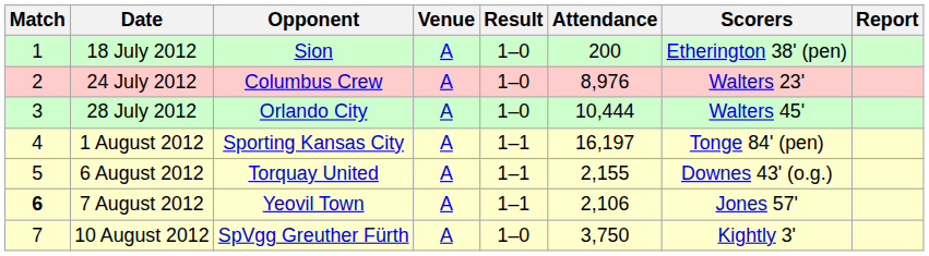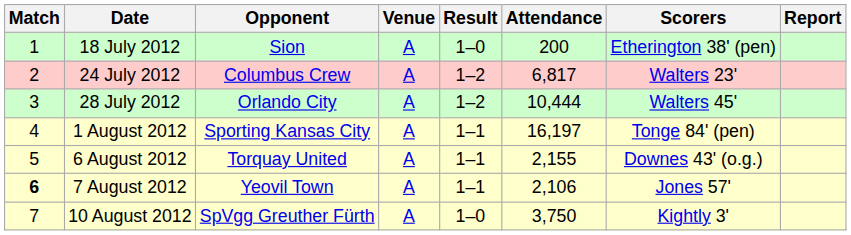24 July 2012 | Result: 1–0 -> 1–2
24 July 2012 | Attendance: 8,976 -> 6,817
28 July 2012 | Result: 1–0 -> 1–2
